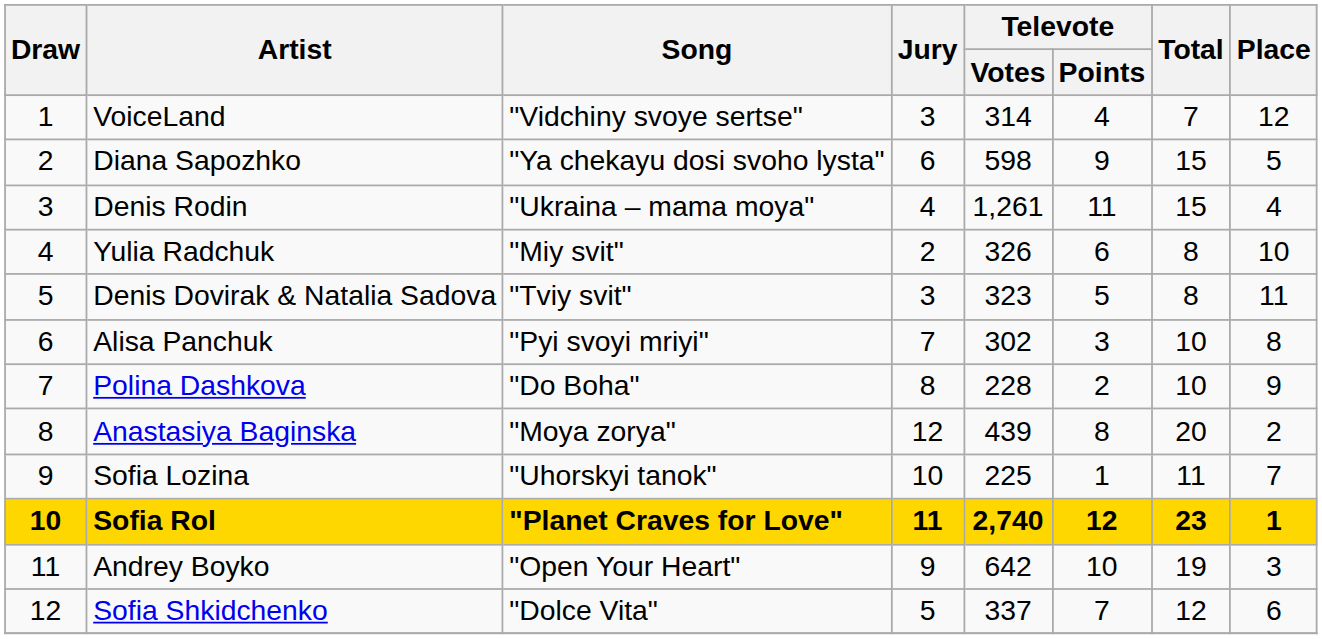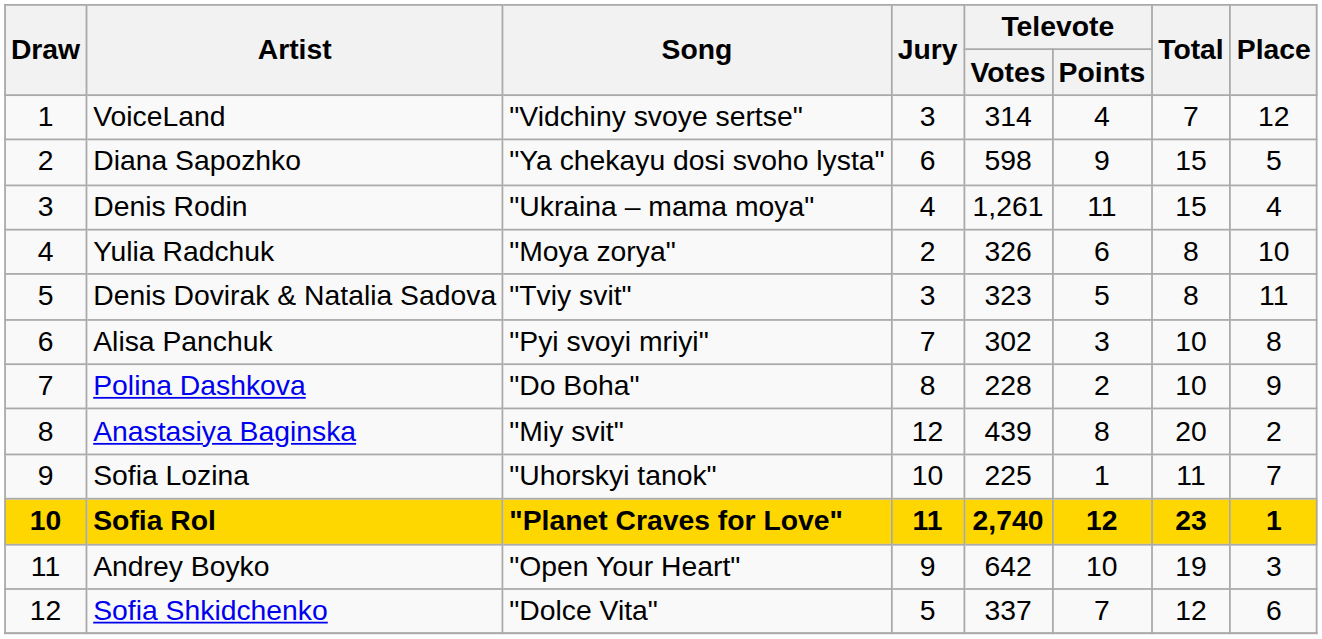Yulia Radchuk | Song: "Miy svit" -> "Moya zorya"
Anastasiya Baginska | Song: "Moya zorya" -> "Miy svit"
